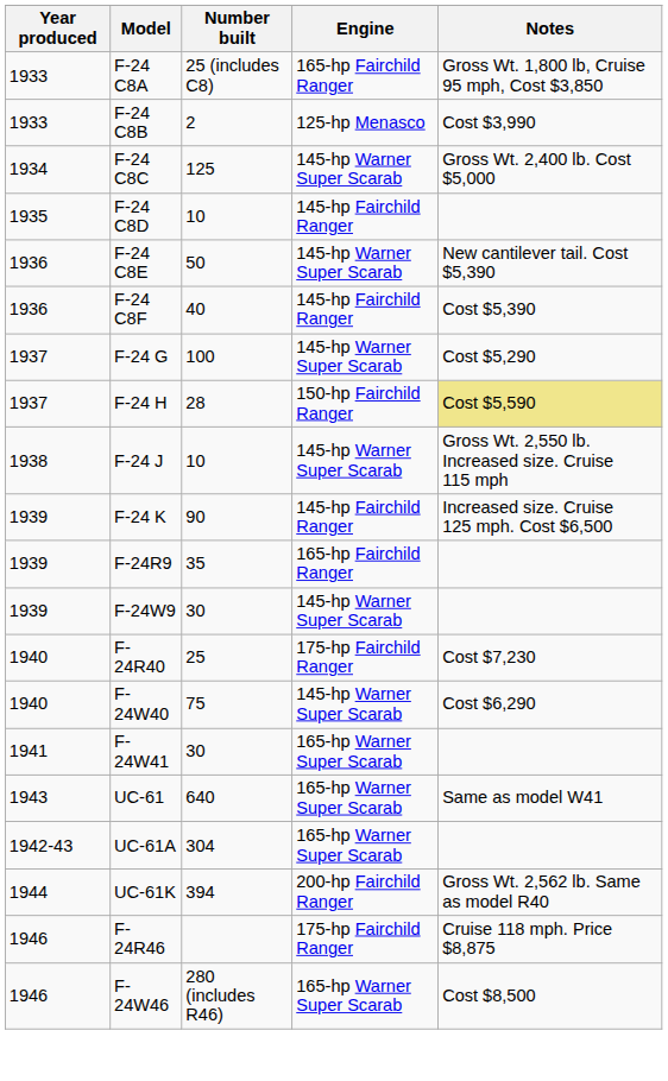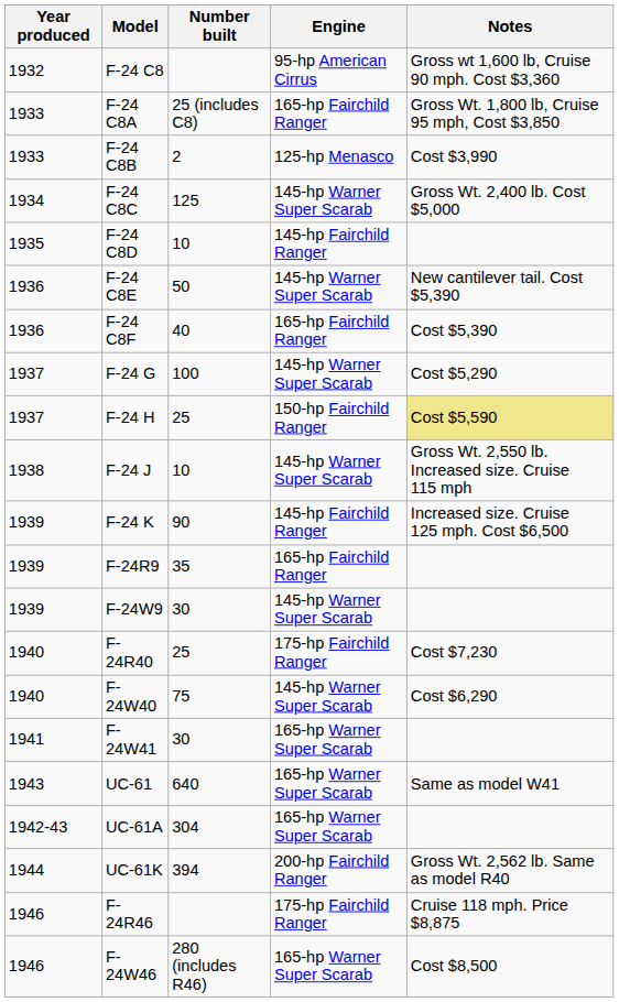+ row: 1932 | F-24 C8 | 95-hp American Cirrus | Gross wt 1,600 lb, Cruise 90 mph. Cost $3,360
F-24 C8F | Engine: 145-hp Fairchild Ranger -> 165-hp Fairchild Ranger
F-24 H | Number built: 28 -> 25
